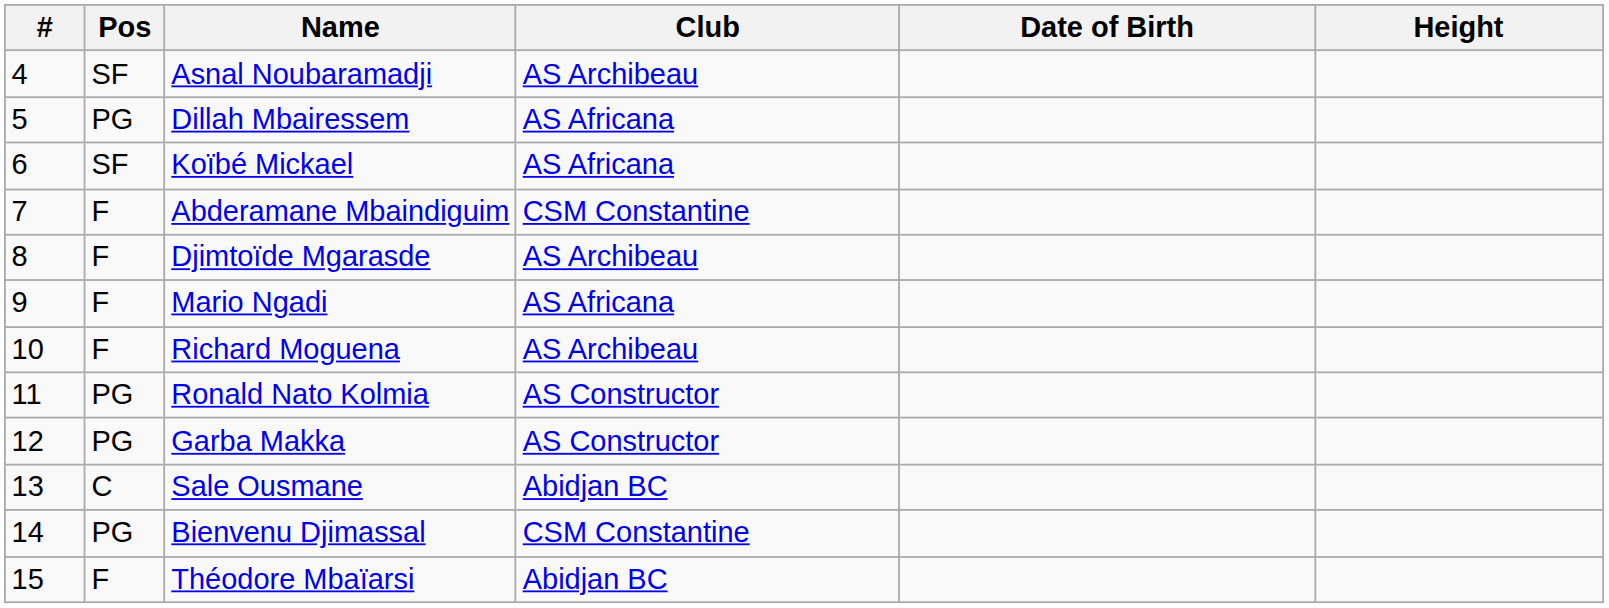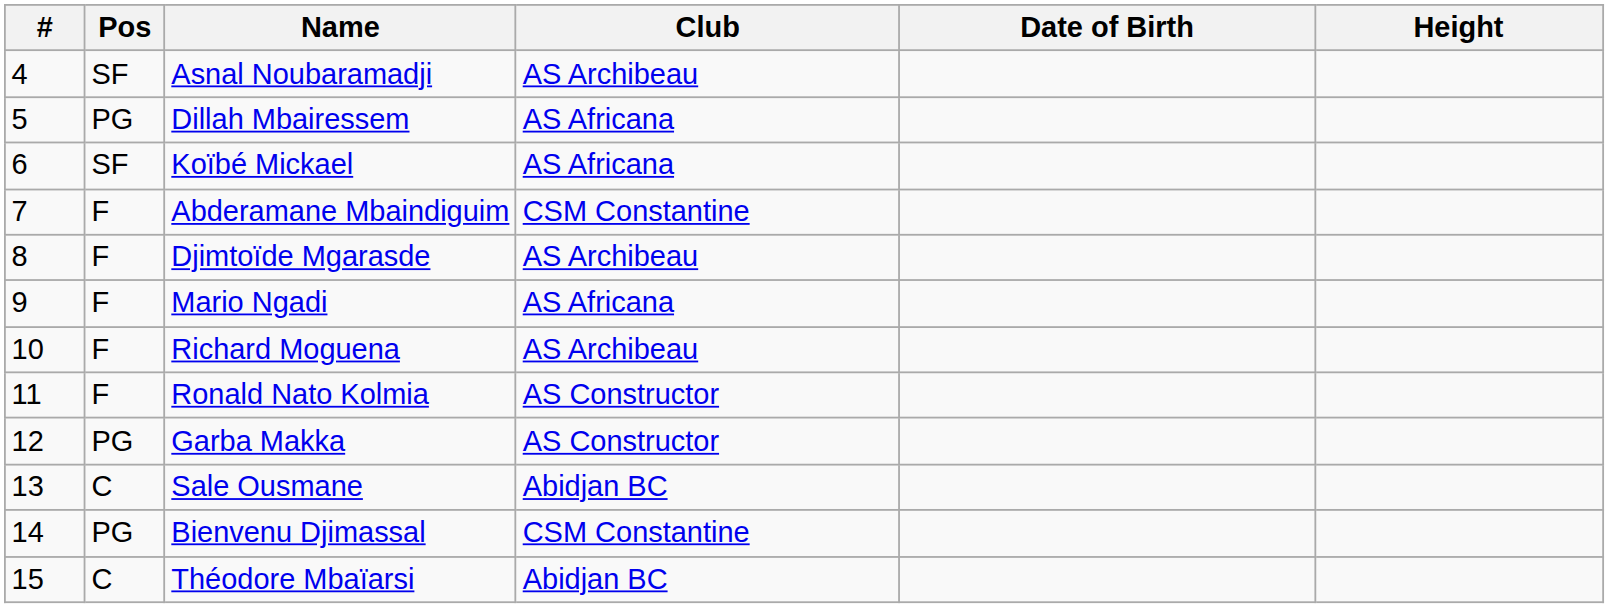Ronald Nato Kolmia | Pos: PG -> F
Théodore Mbaïarsi | Pos: F -> C
